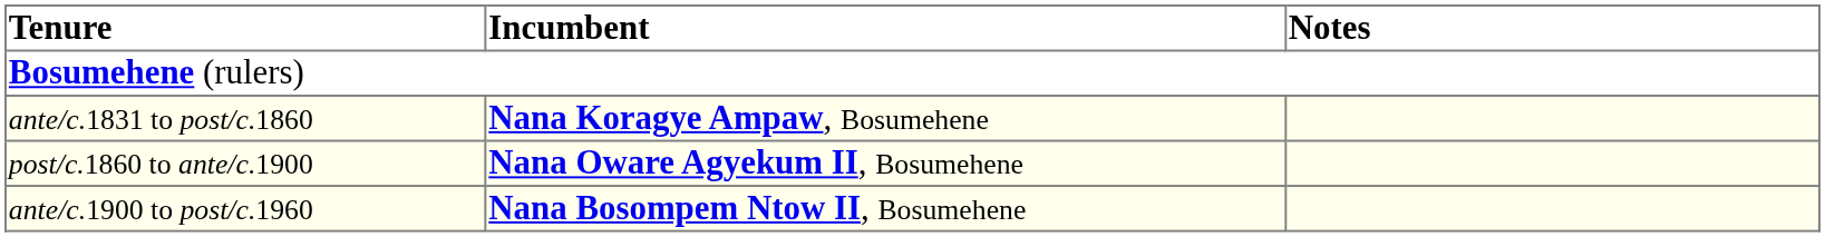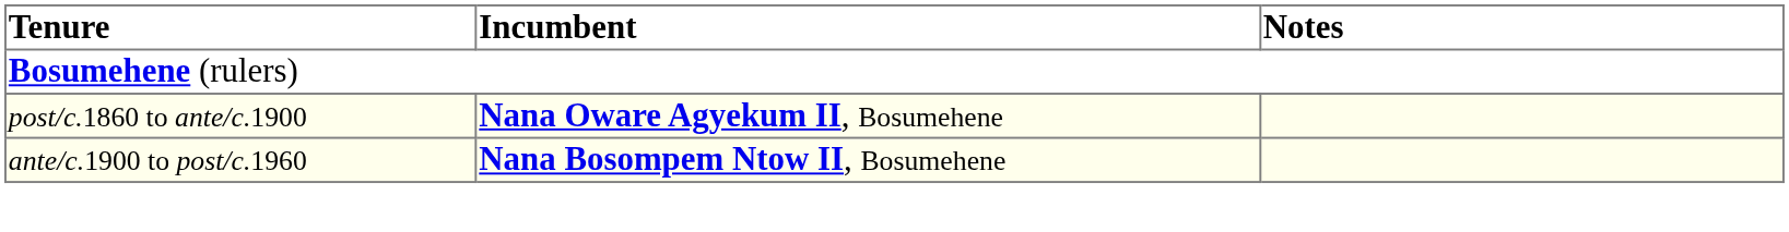- row: ante/c.1831 to post/c.1860 | Nana Koragye Ampaw, Bosumehene
